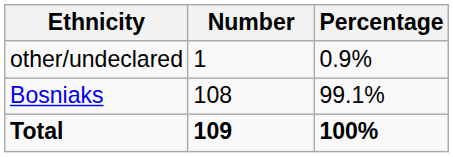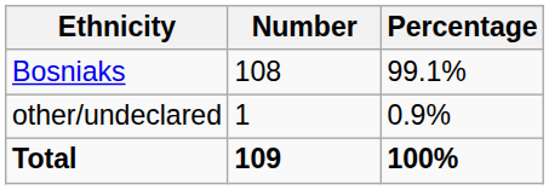rows swapped: Bosniaks <-> other/undeclared
